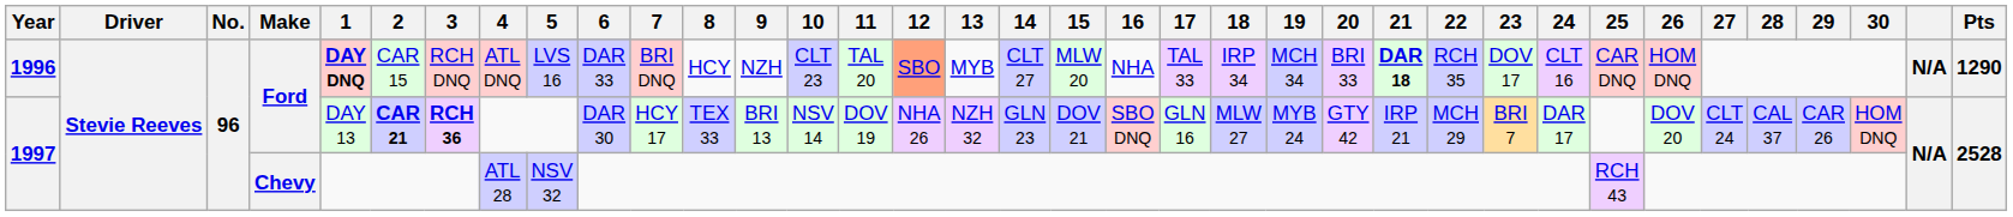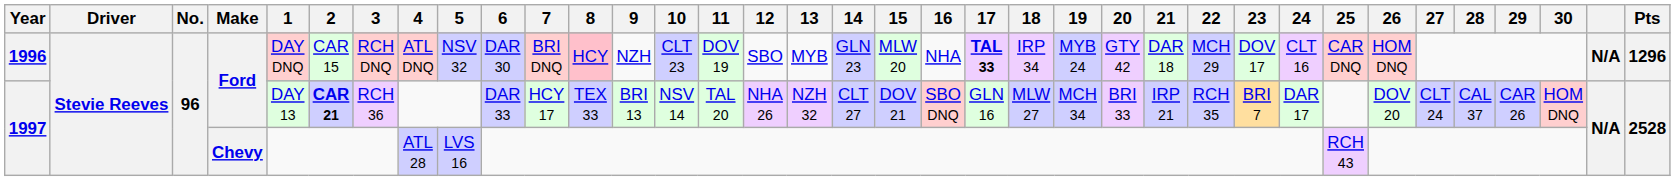1996 | 1: bold -> normal
1996 | 5: LVS 16 -> NSV 32
1996 | 6: DAR 33 -> DAR 30
1996 | 8: no background -> pink background
1996 | 11: TAL 20 -> DOV 19
1996 | 12: lightsalmon background -> no background
1996 | 14: CLT 27 -> GLN 23
1996 | 17: normal -> bold
1996 | 19: MCH 34 -> MYB 24
1996 | 20: BRI 33 -> GTY 42
1996 | 21: bold -> normal
1996 | 22: RCH 35 -> MCH 29
1996 | Pts: 1290 -> 1296
1997 / Ford | 3: bold -> normal
1997 / Ford | 6: DAR 30 -> DAR 33
1997 / Ford | 11: DOV 19 -> TAL 20
1997 / Ford | 14: GLN 23 -> CLT 27
1997 / Ford | 19: MYB 24 -> MCH 34
1997 / Ford | 20: GTY 42 -> BRI 33
1997 / Ford | 22: MCH 29 -> RCH 35
1997 / Chevy | 5: NSV 32 -> LVS 16
